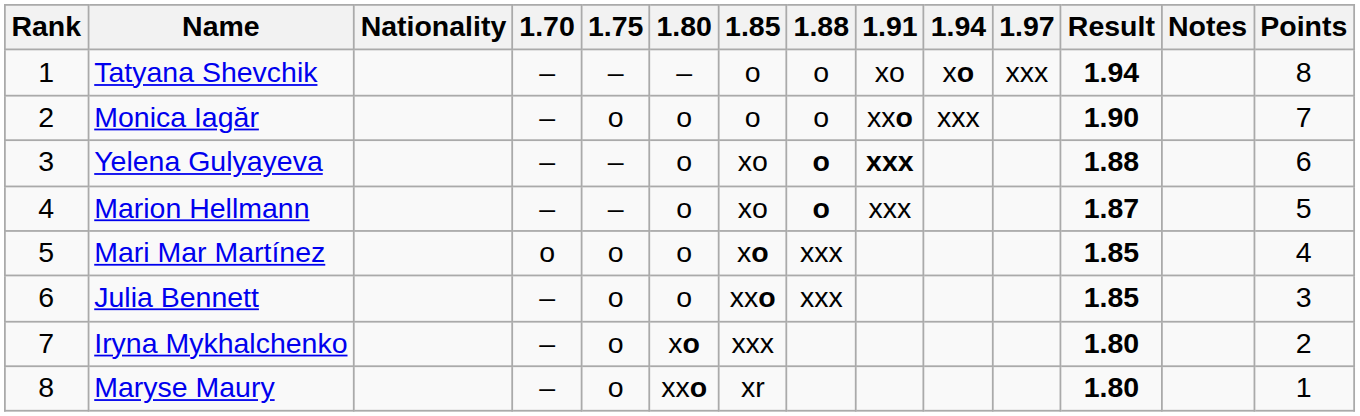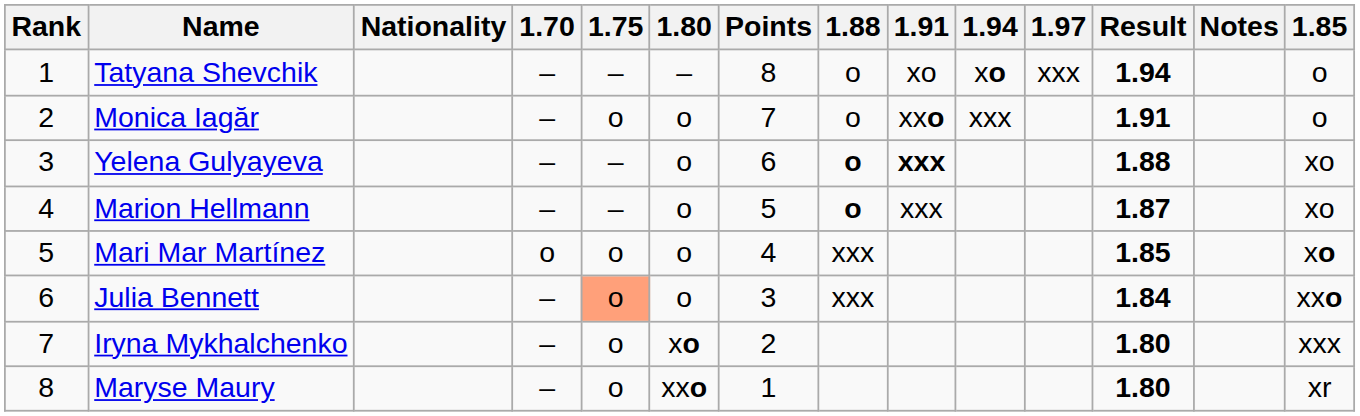columns swapped: 1.85 <-> Points
Monica Iagăr | Result: 1.90 -> 1.91
Julia Bennett | 1.75: no background -> lightsalmon background
Julia Bennett | Result: 1.85 -> 1.84
